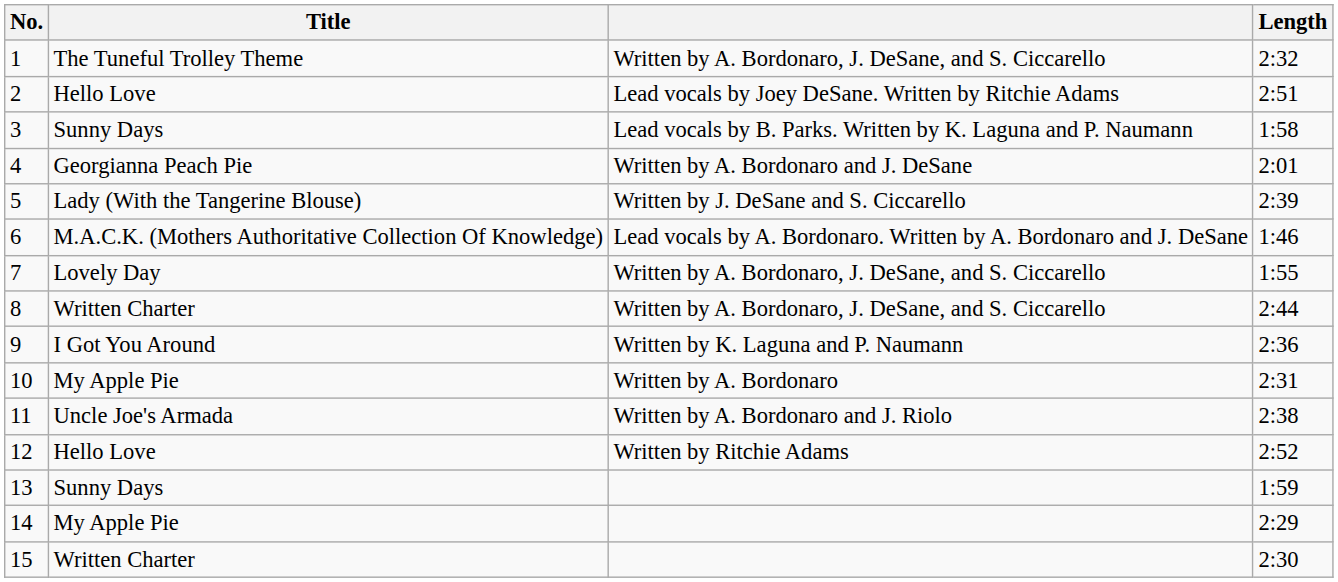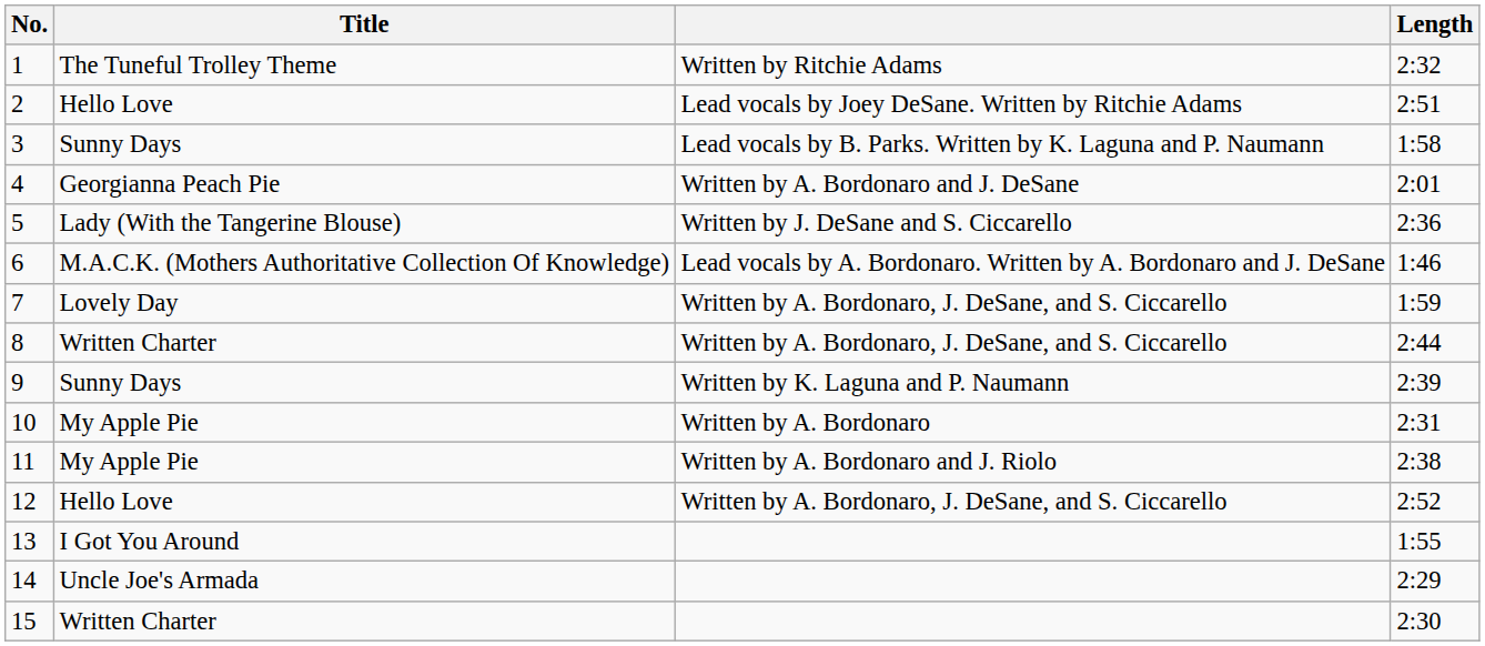1 | column 3: Written by A. Bordonaro, J. DeSane, and S. Ciccarello -> Written by Ritchie Adams
5 | Length: 2:39 -> 2:36
7 | Length: 1:55 -> 1:59
9 | Title: I Got You Around -> Sunny Days
9 | Length: 2:36 -> 2:39
11 | Title: Uncle Joe's Armada -> My Apple Pie
12 | column 3: Written by Ritchie Adams -> Written by A. Bordonaro, J. DeSane, and S. Ciccarello
13 | Title: Sunny Days -> I Got You Around
13 | Length: 1:59 -> 1:55
14 | Title: My Apple Pie -> Uncle Joe's Armada
